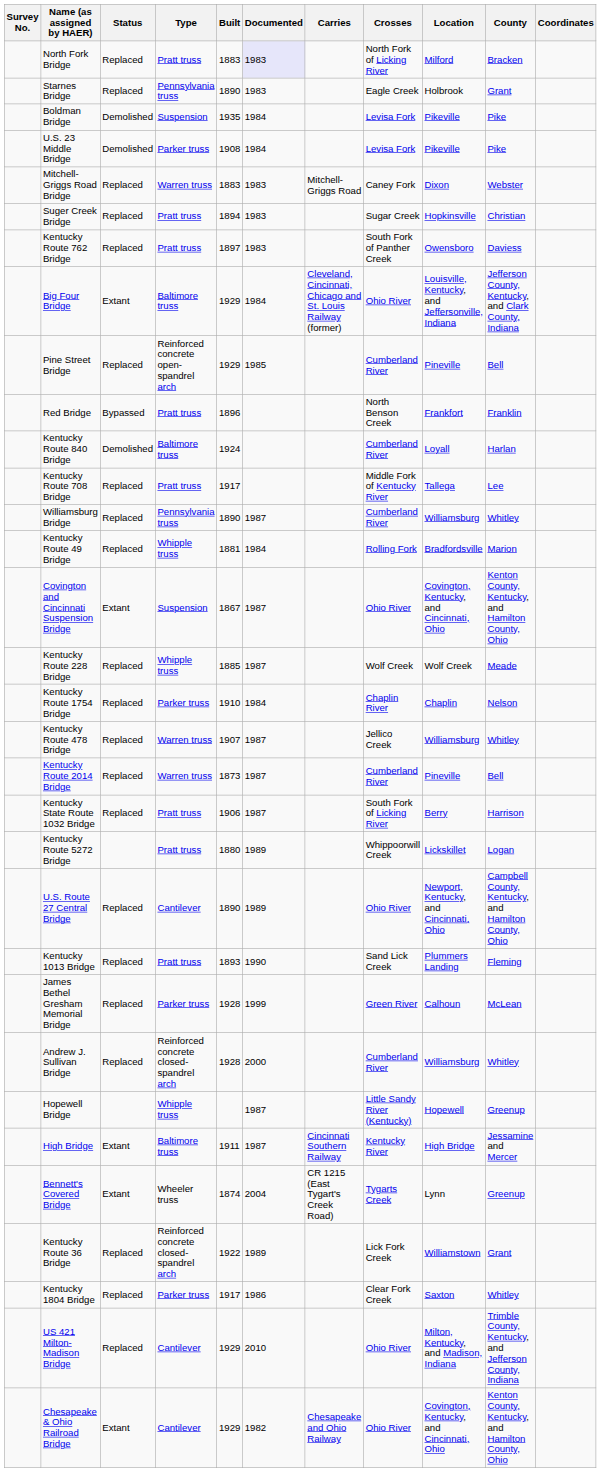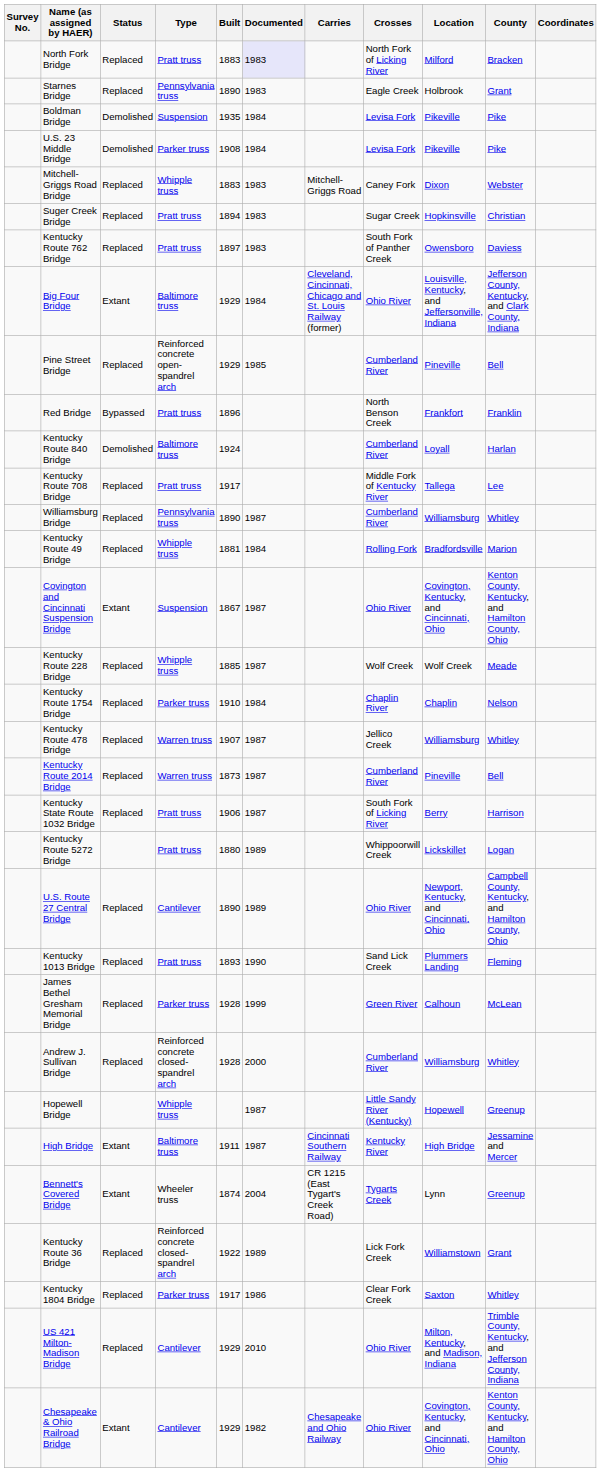Mitchell-Griggs Road Bridge | Type: Warren truss -> Whipple truss
